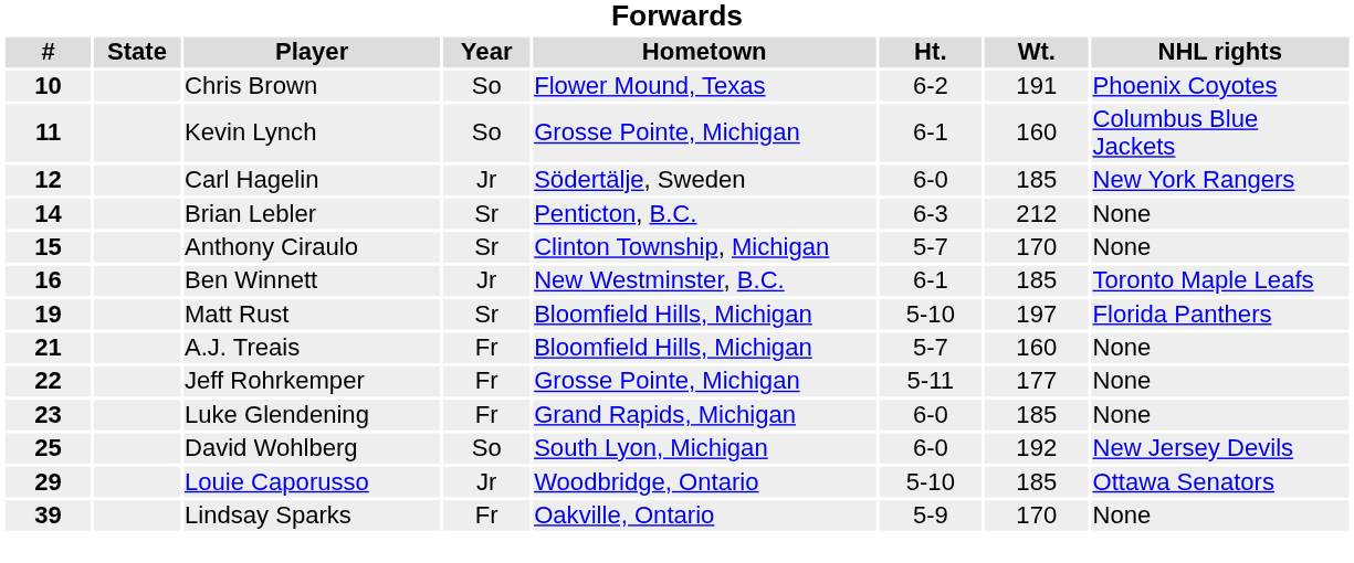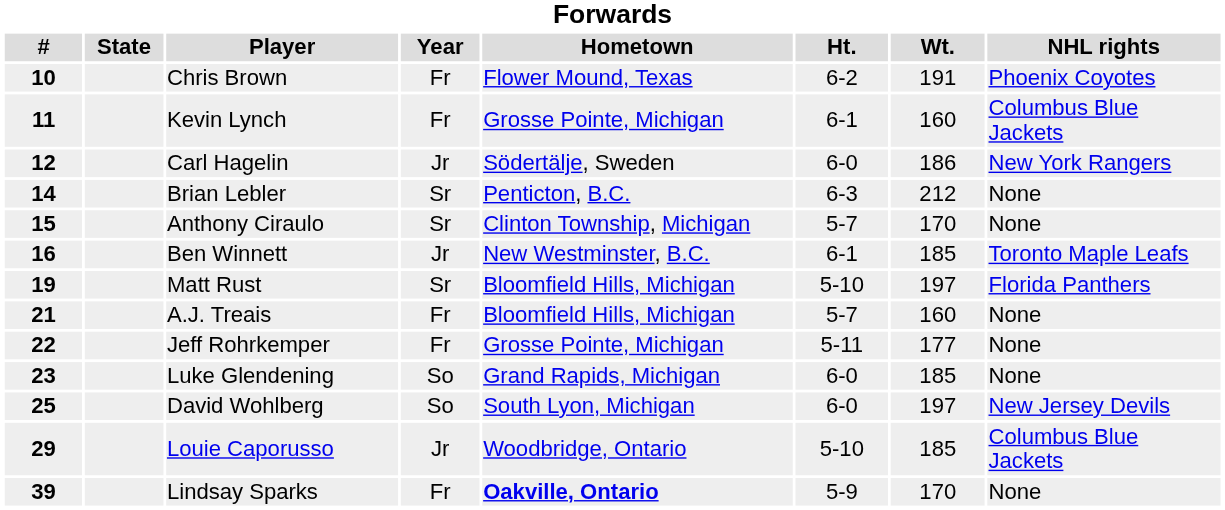Chris Brown | Year: So -> Fr
Kevin Lynch | Year: So -> Fr
Carl Hagelin | Wt.: 185 -> 186
Luke Glendening | Year: Fr -> So
David Wohlberg | Wt.: 192 -> 197
Louie Caporusso | NHL rights: Ottawa Senators -> Columbus Blue Jackets
Lindsay Sparks | Hometown: normal -> bold
